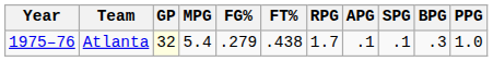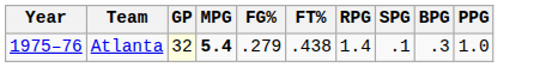- column: APG | .1
Atlanta | MPG: normal -> bold
Atlanta | RPG: 1.7 -> 1.4
